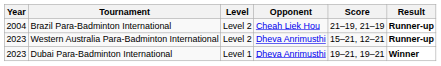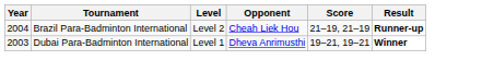- row: 2023 | Western Australia Para-Badminton International | Level 2 | Dheva Anrimusthi | 15–21, 12–21 | Runner-up
Dubai Para-Badminton International | Year: 2023 -> 2003
